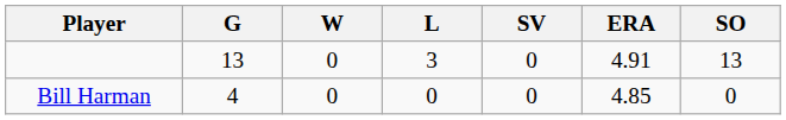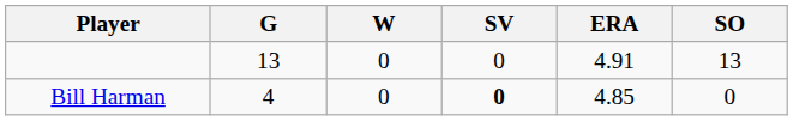- column: L | 3 | 0
Bill Harman | SV: normal -> bold
